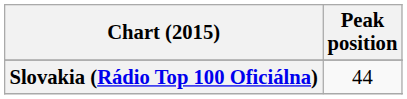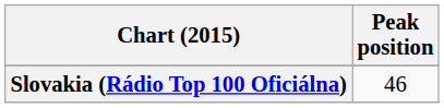Slovakia (Rádio Top 100 Oficiálna) | Peak position: 44 -> 46
